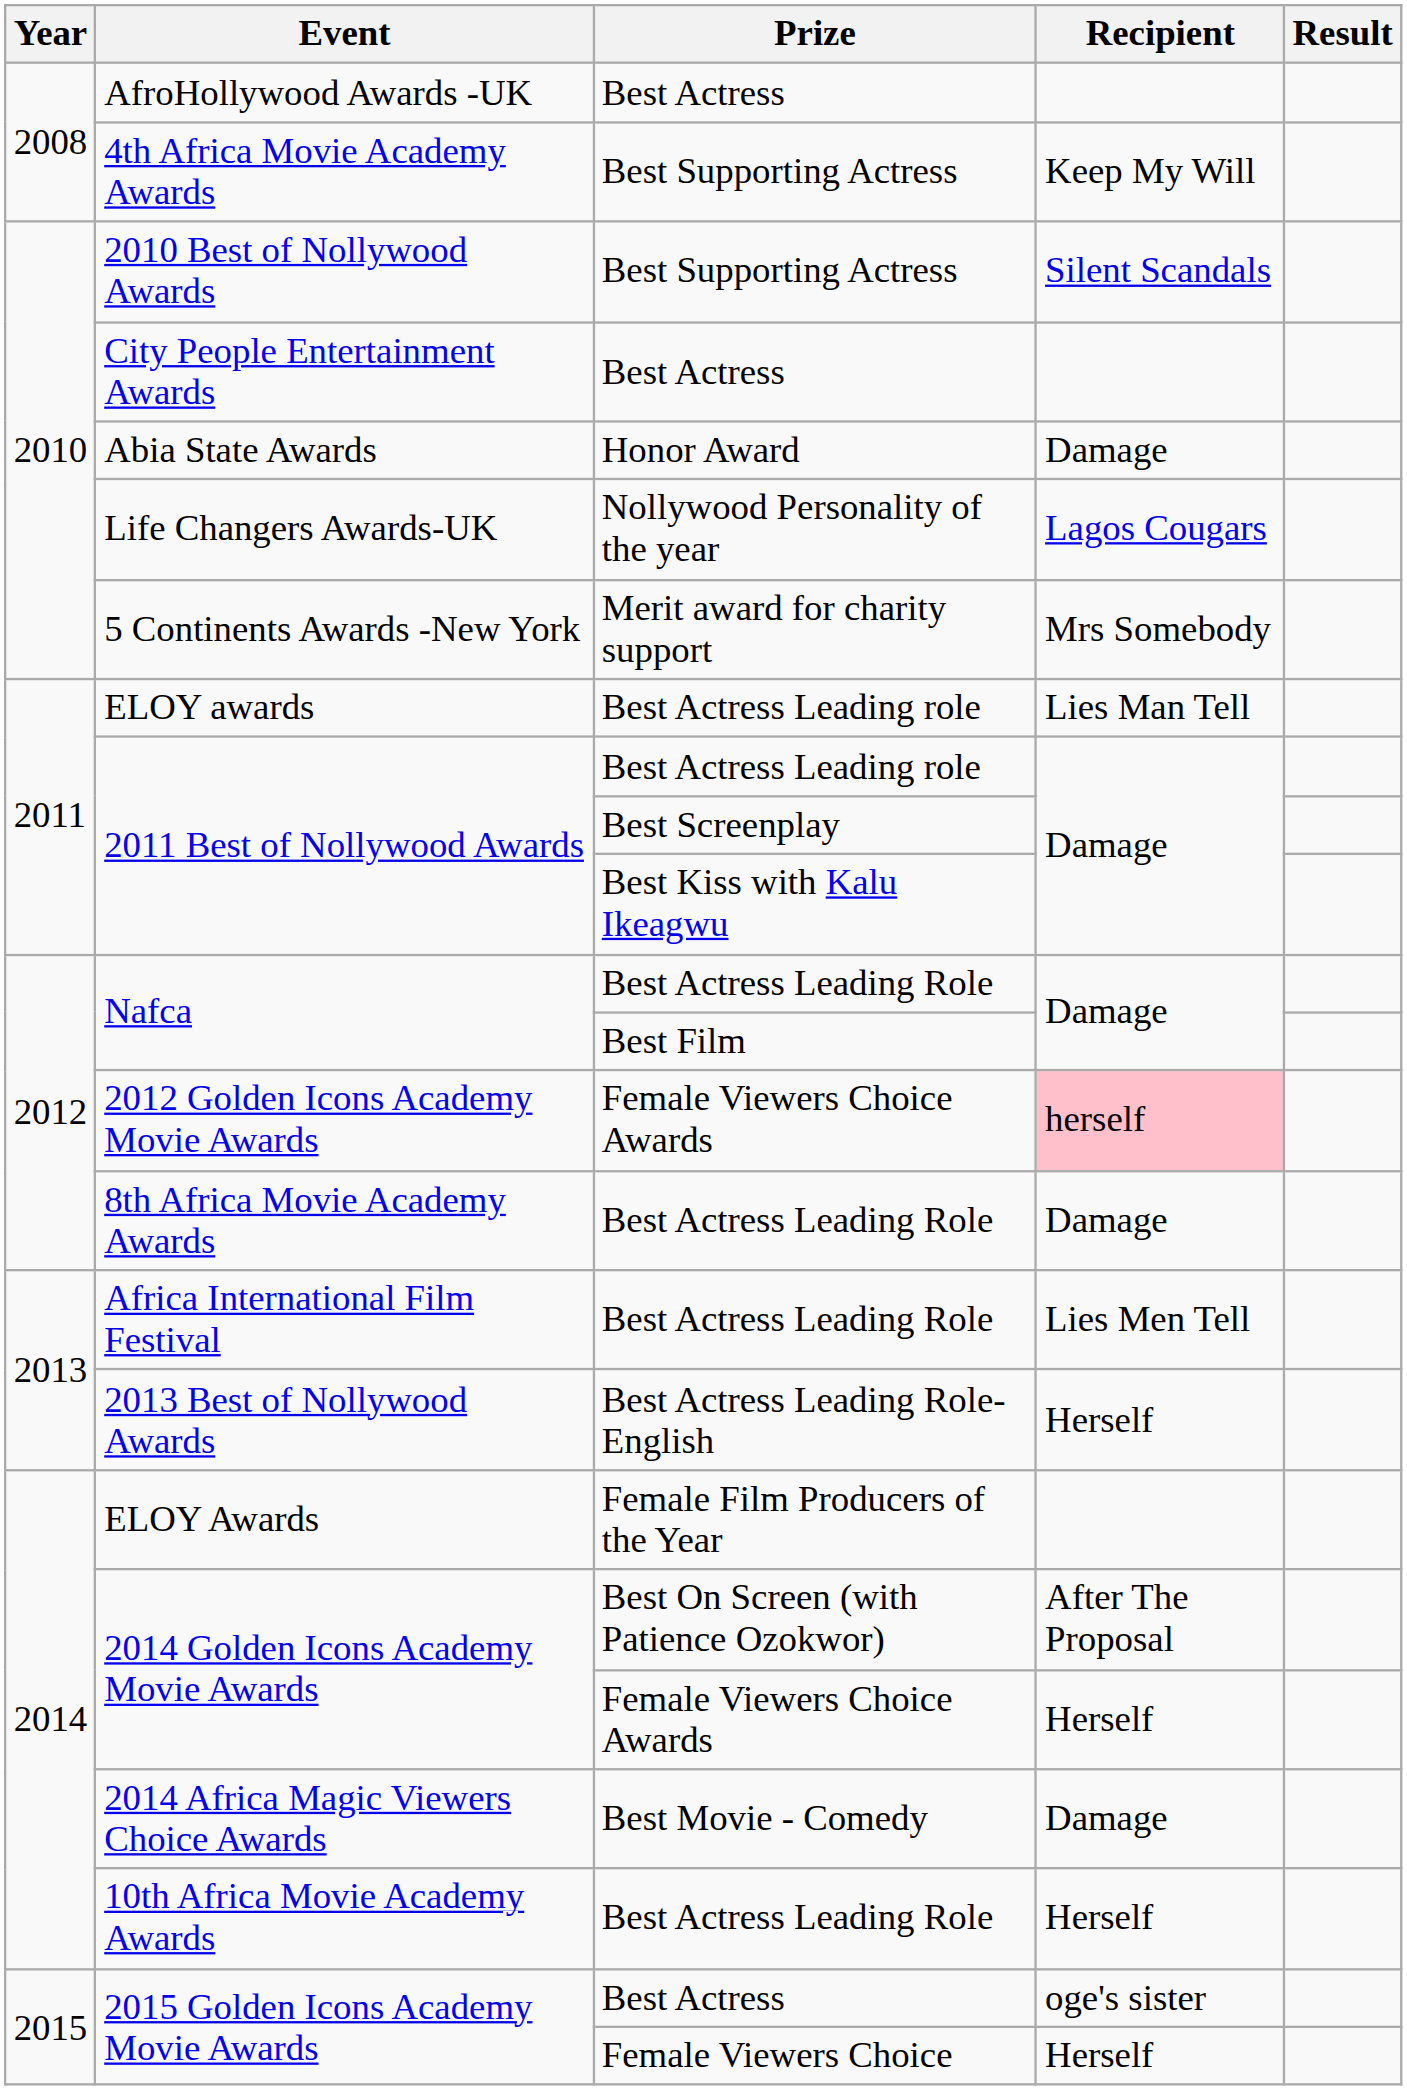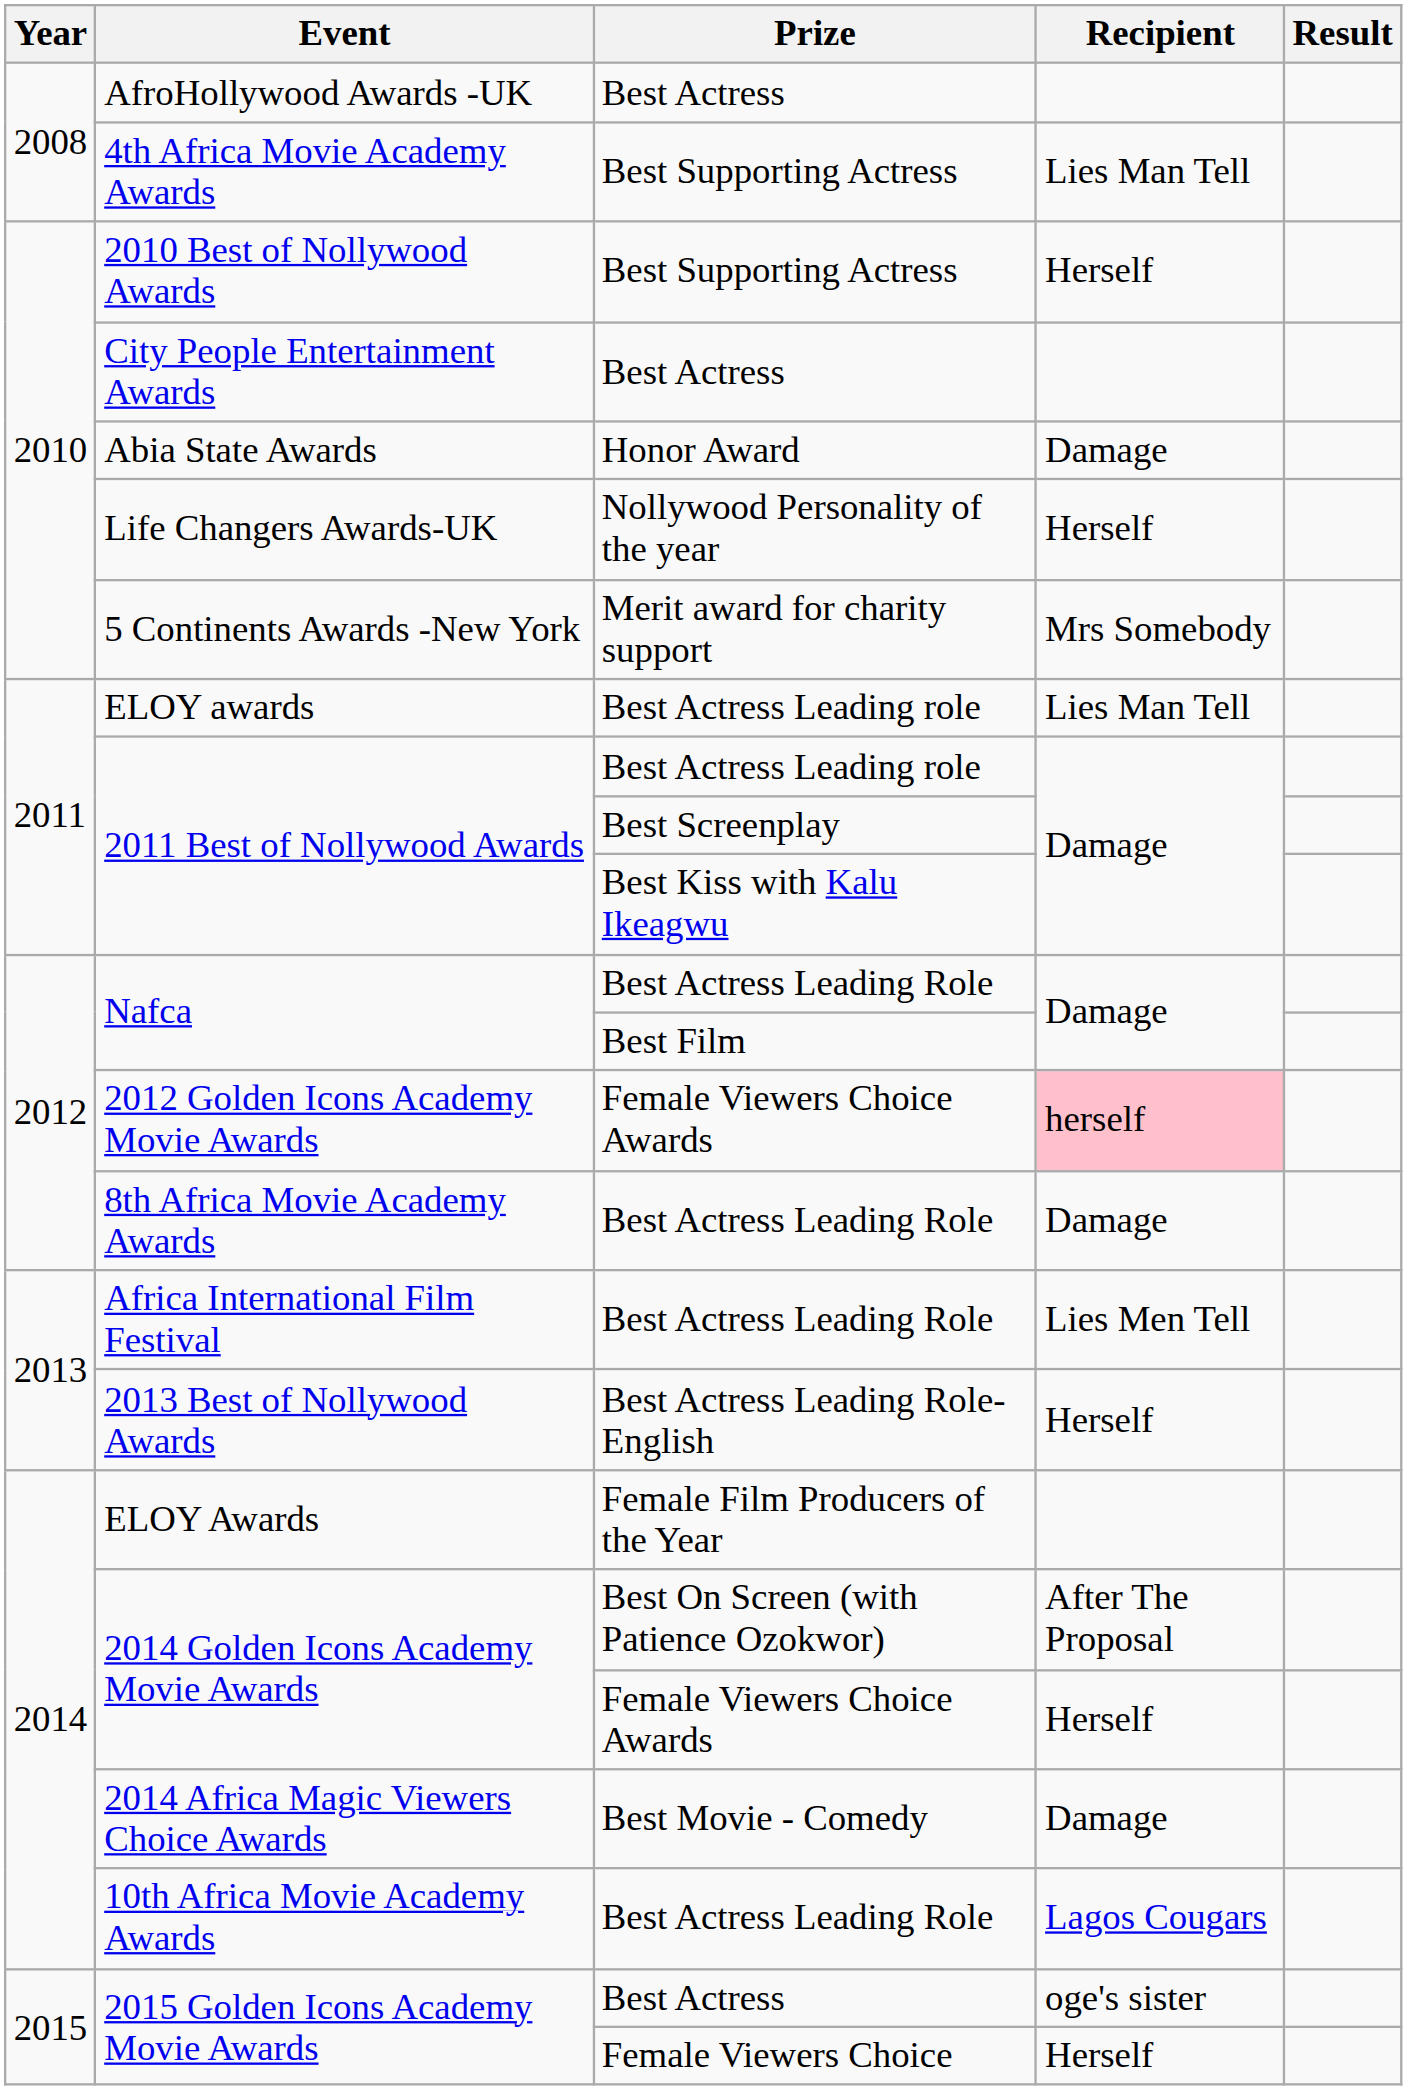4th Africa Movie Academy Awards | Recipient: Keep My Will -> Lies Man Tell
2010 Best of Nollywood Awards | Recipient: Silent Scandals -> Herself
Life Changers Awards-UK | Recipient: Lagos Cougars -> Herself
10th Africa Movie Academy Awards | Recipient: Herself -> Lagos Cougars
